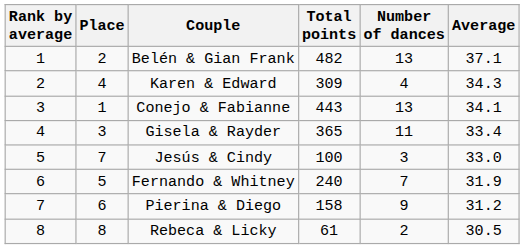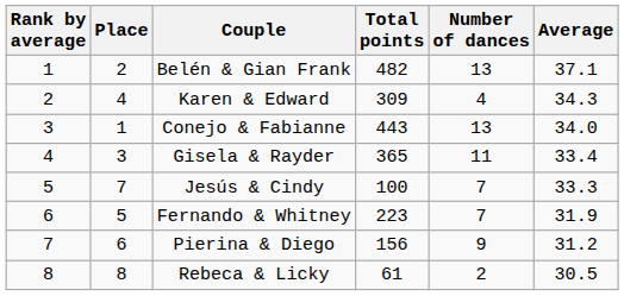Conejo & Fabianne | Average: 34.1 -> 34.0
Jesús & Cindy | Number of dances: 3 -> 7
Jesús & Cindy | Average: 33.0 -> 33.3
Fernando & Whitney | Total points: 240 -> 223
Pierina & Diego | Total points: 158 -> 156
